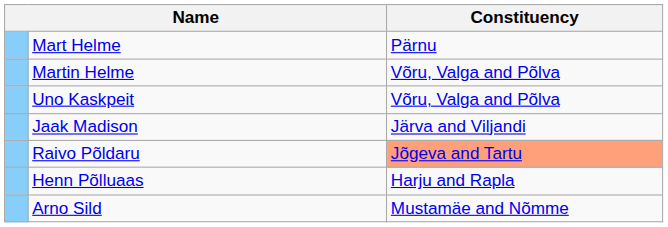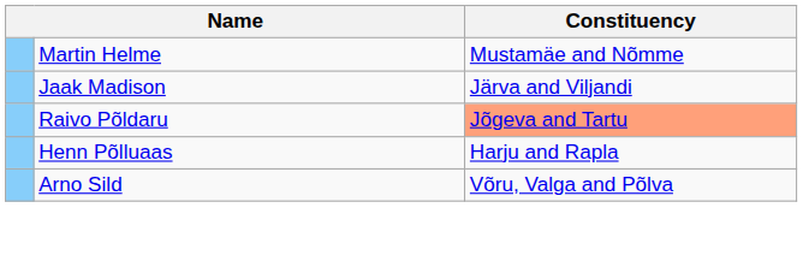- row: Mart Helme | Pärnu
Martin Helme | Constituency: Võru, Valga and Põlva -> Mustamäe and Nõmme
- row: Uno Kaskpeit | Võru, Valga and Põlva
Arno Sild | Constituency: Mustamäe and Nõmme -> Võru, Valga and Põlva
